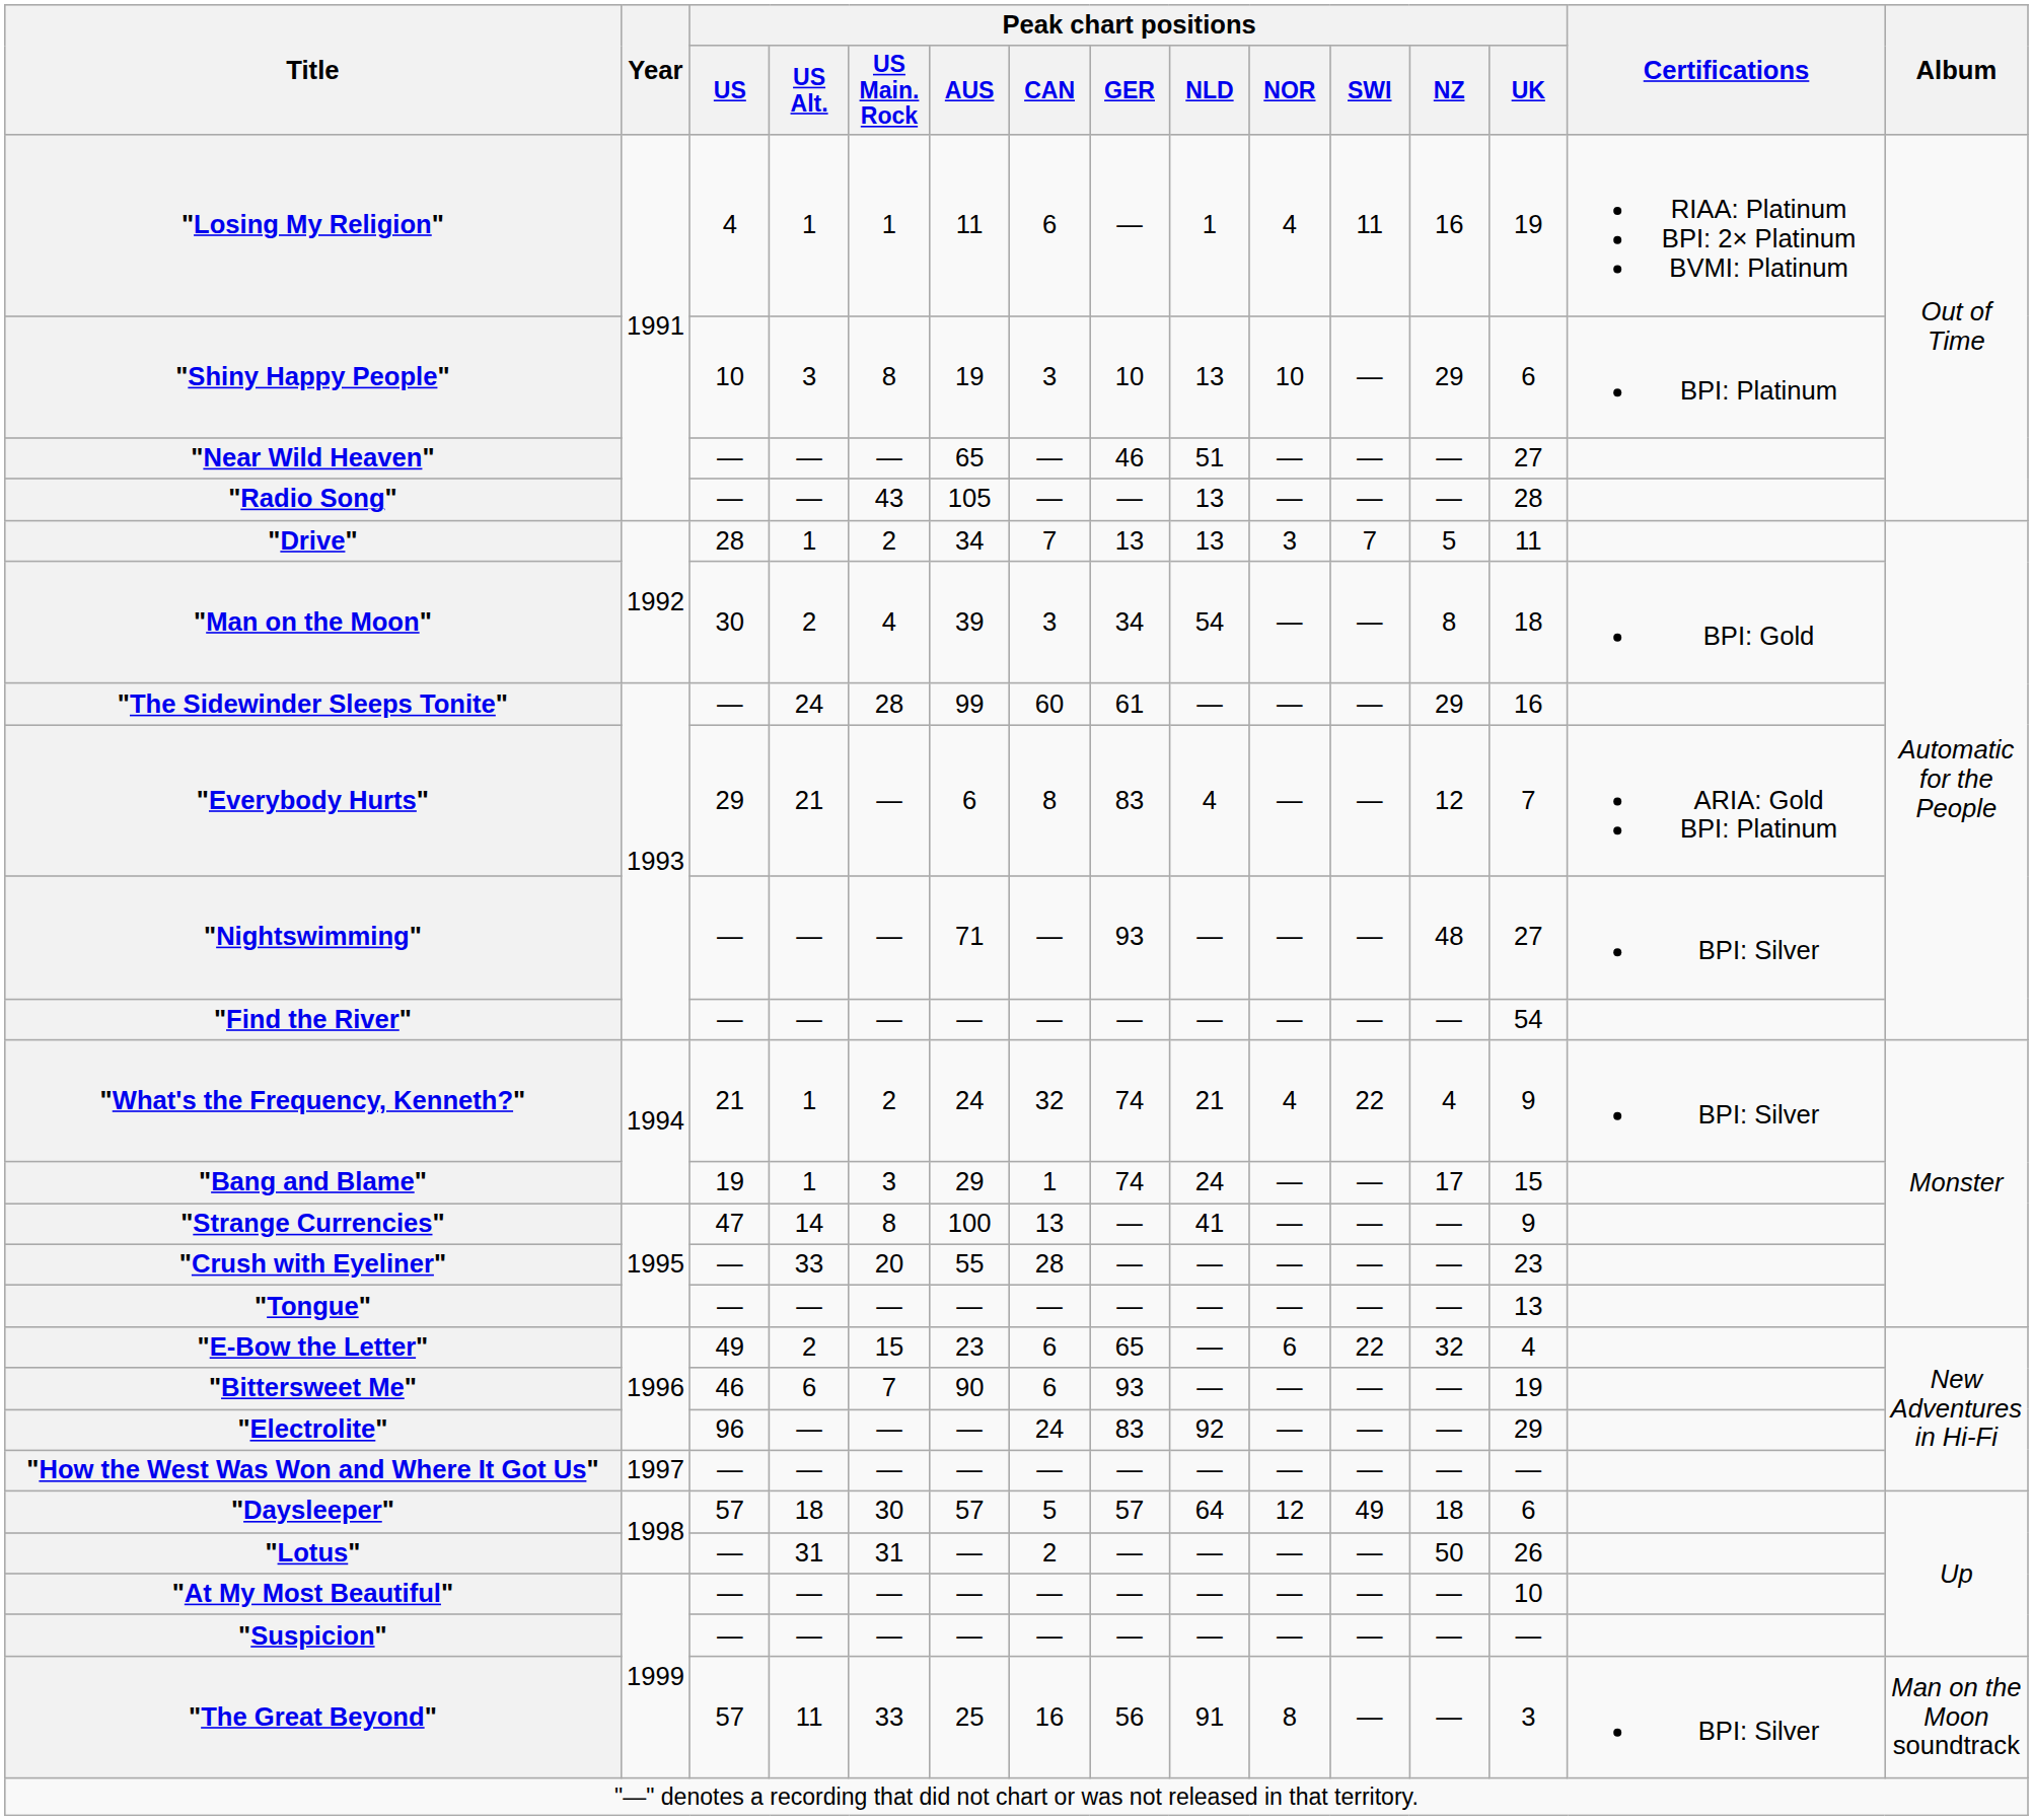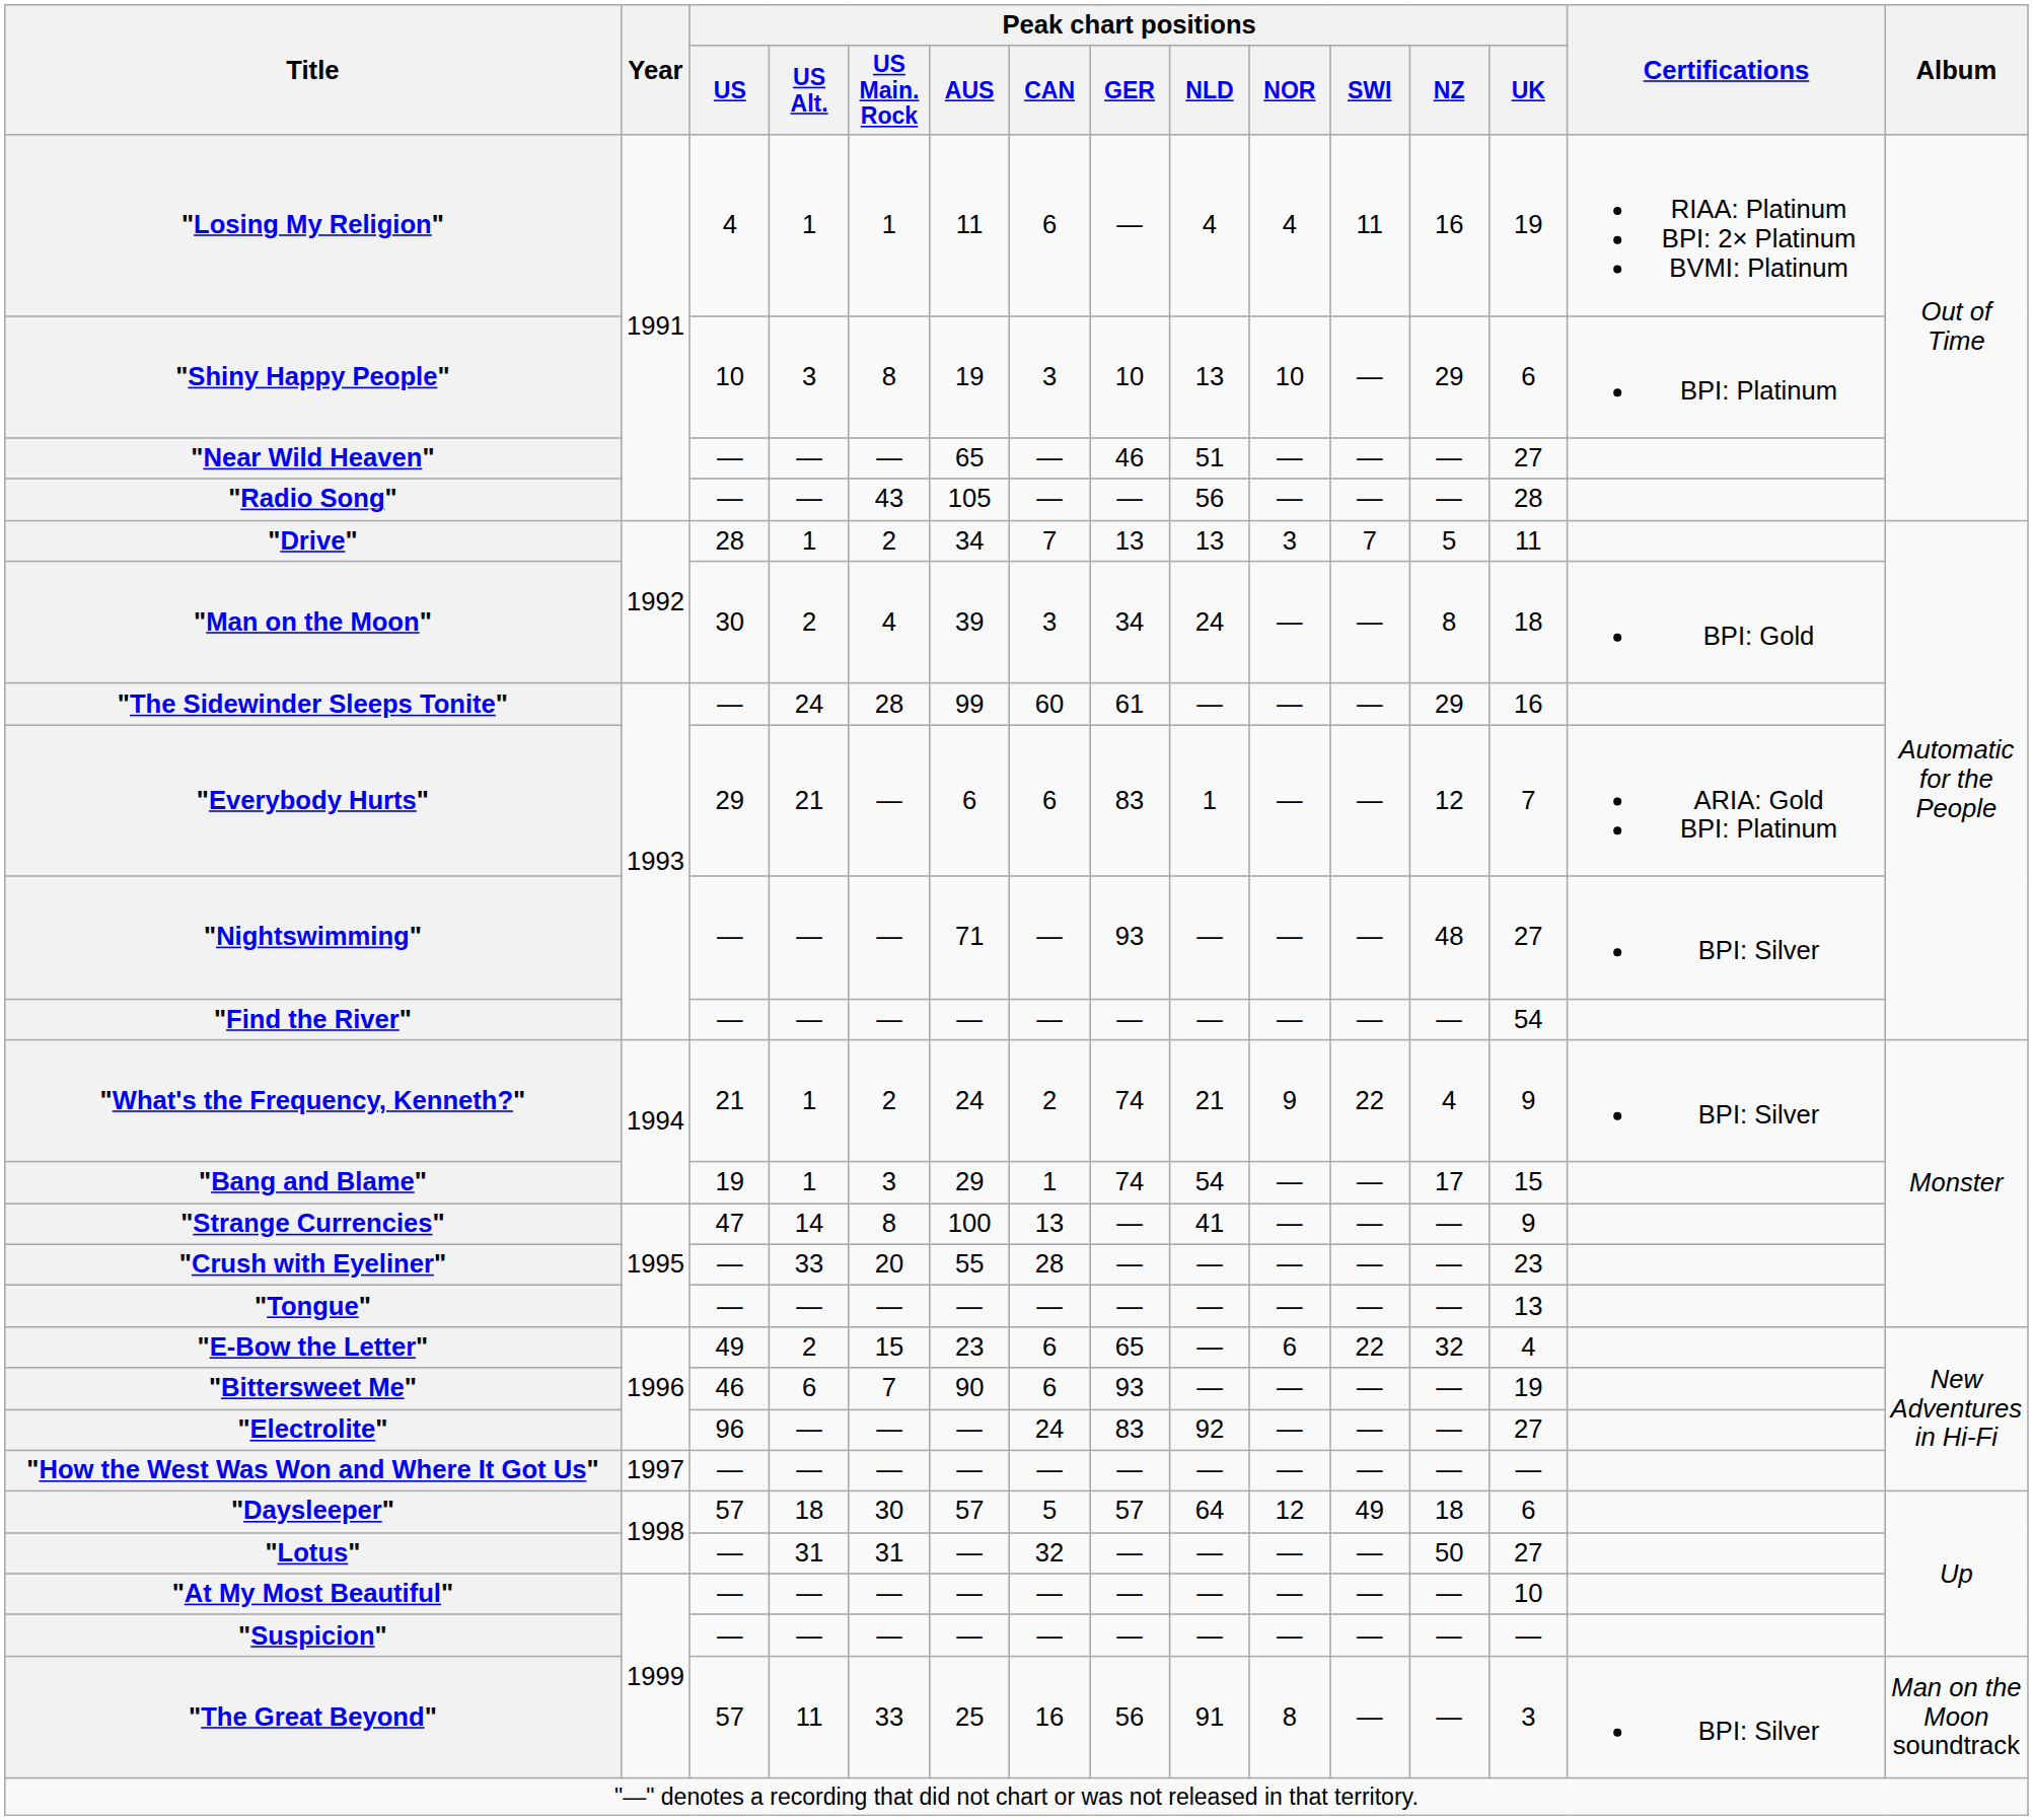"Losing My Religion" | Peak chart positions / NLD: 1 -> 4
"Radio Song" | Peak chart positions / NLD: 13 -> 56
"Man on the Moon" | Peak chart positions / NLD: 54 -> 24
"Everybody Hurts" | Peak chart positions / CAN: 8 -> 6
"Everybody Hurts" | Peak chart positions / NLD: 4 -> 1
"What's the Frequency, Kenneth?" | Peak chart positions / CAN: 32 -> 2
"What's the Frequency, Kenneth?" | Peak chart positions / NOR: 4 -> 9
"Bang and Blame" | Peak chart positions / NLD: 24 -> 54
"Electrolite" | Peak chart positions / UK: 29 -> 27
"Lotus" | Peak chart positions / CAN: 2 -> 32
"Lotus" | Peak chart positions / UK: 26 -> 27
